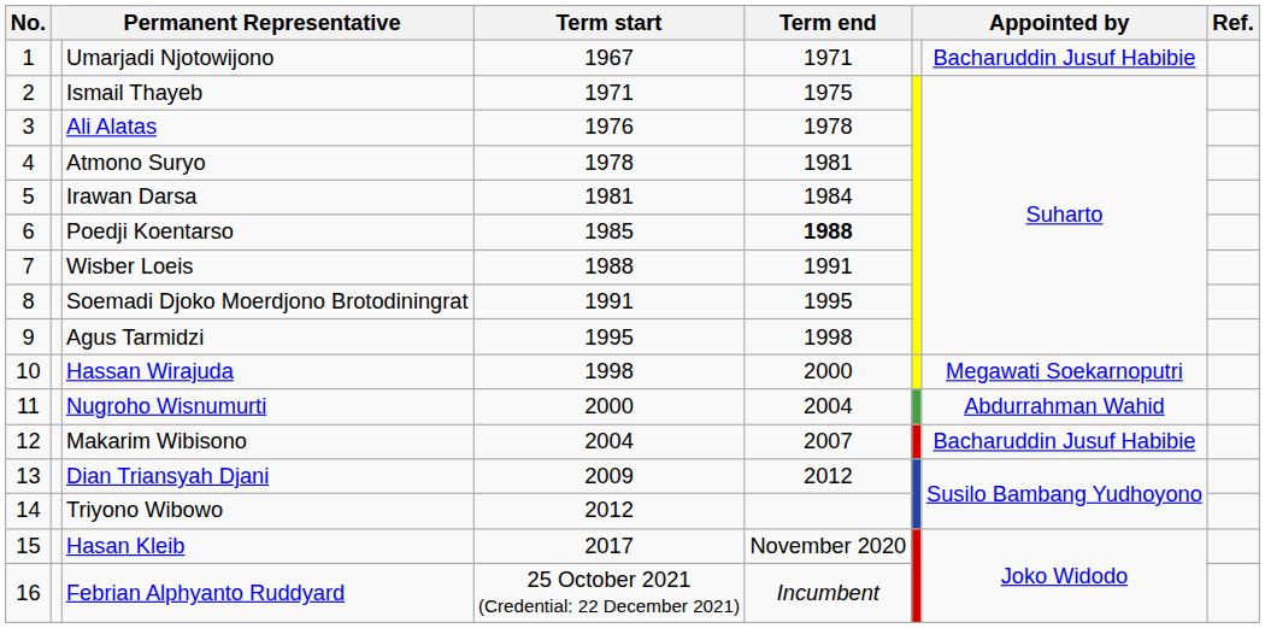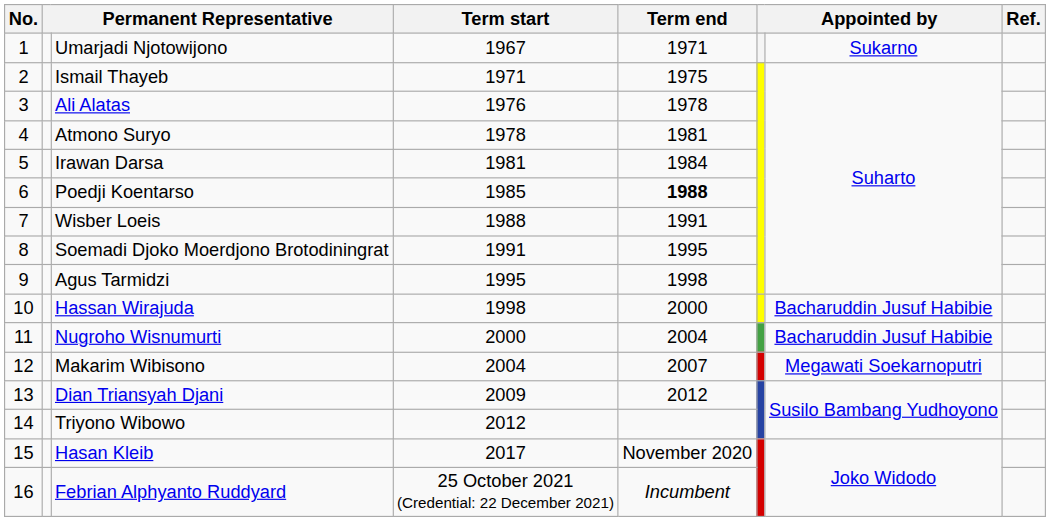Umarjadi Njotowijono | column 7: Bacharuddin Jusuf Habibie -> Sukarno
Hassan Wirajuda | column 7: Megawati Soekarnoputri -> Bacharuddin Jusuf Habibie
Nugroho Wisnumurti | column 7: Abdurrahman Wahid -> Bacharuddin Jusuf Habibie
Makarim Wibisono | column 7: Bacharuddin Jusuf Habibie -> Megawati Soekarnoputri
